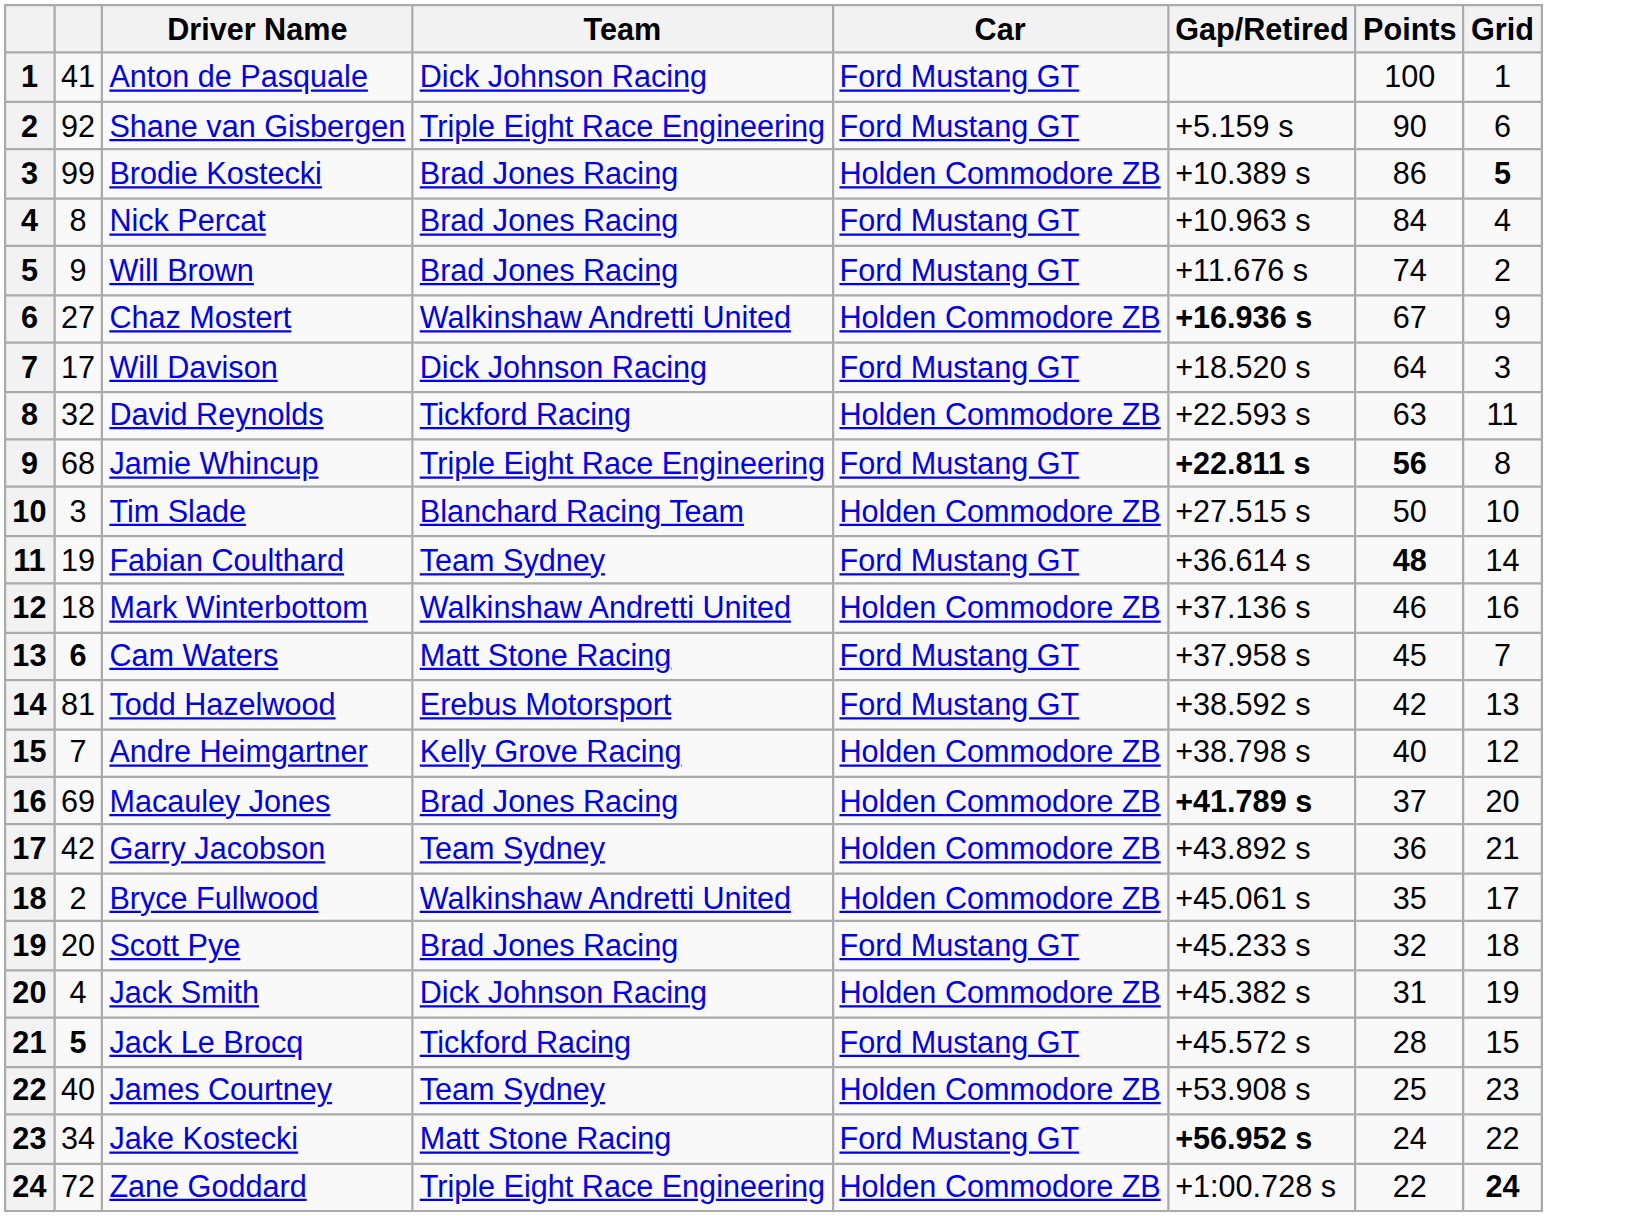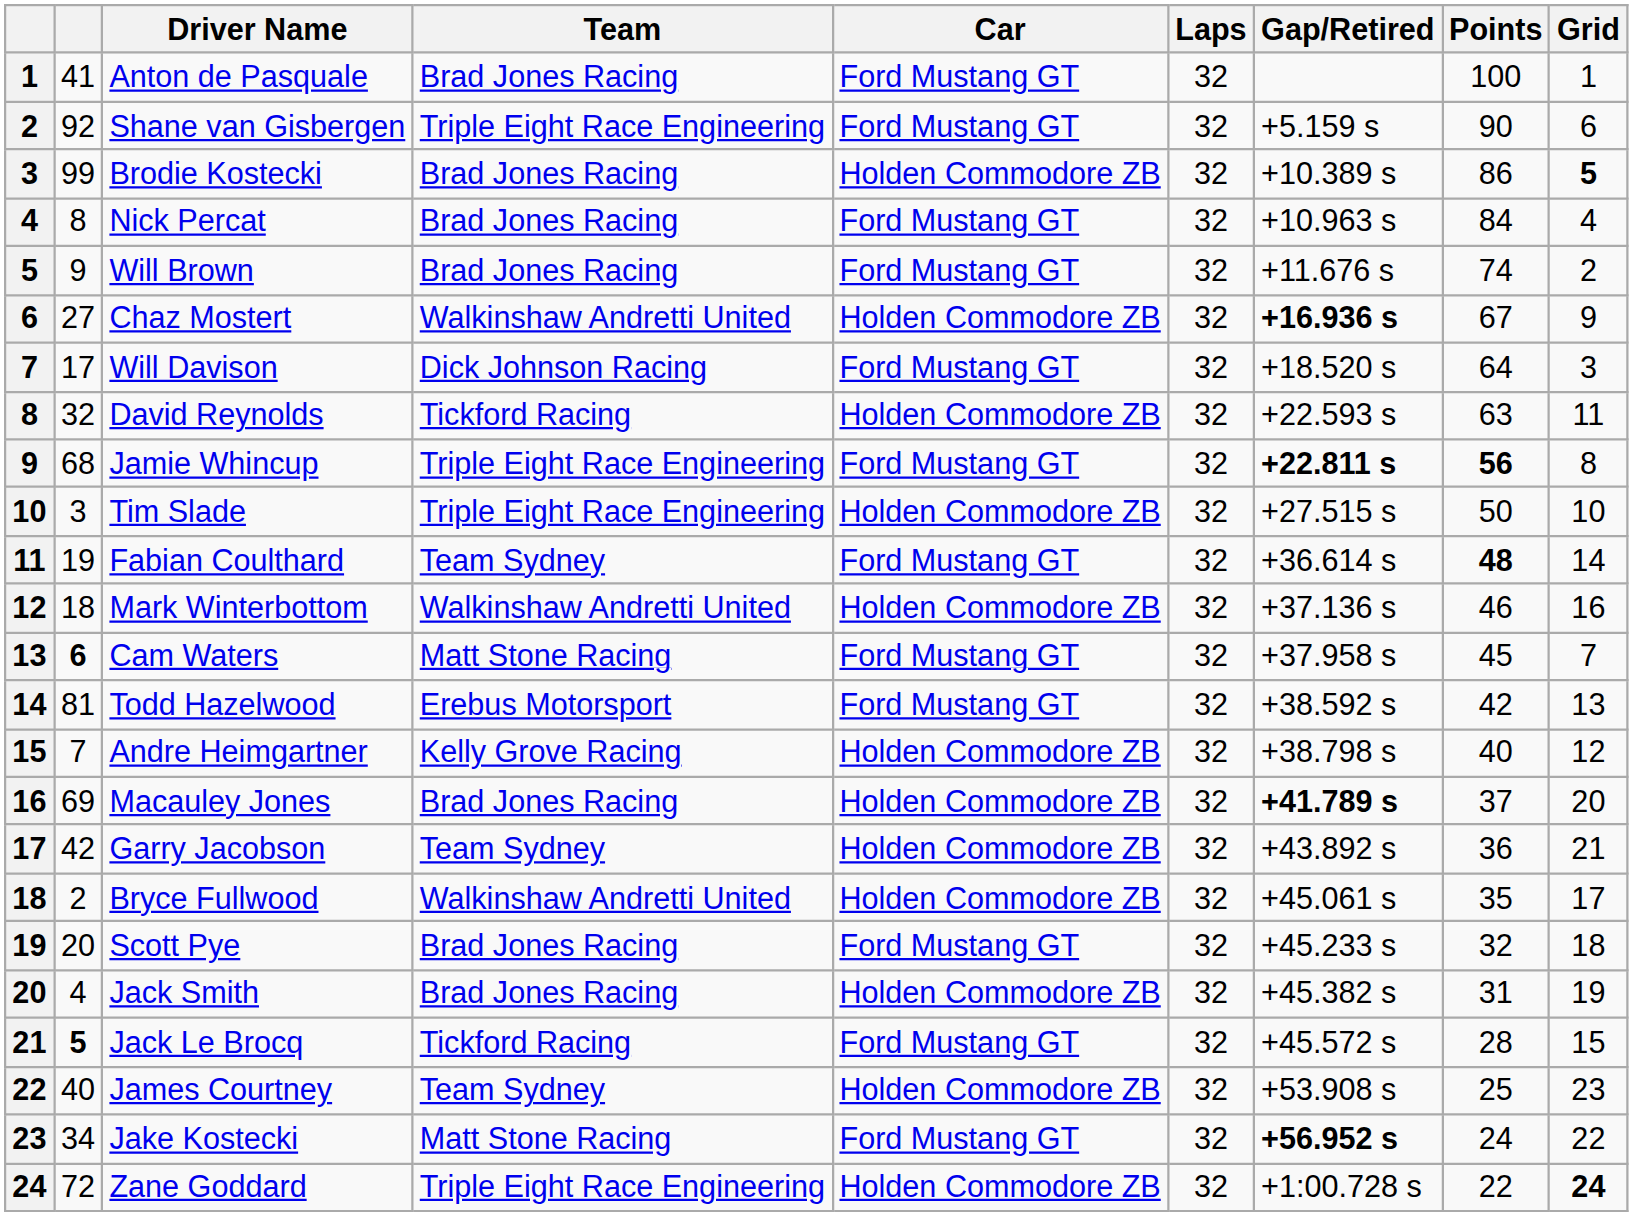+ column: Laps | 32 | 32 | 32 | 32 | 32 | 32 | 32 | 32 | 32 | 32 | 32 | 32 | 32 | 32 | 32 | 32 | 32 | 32 | 32 | 32 | 32 | 32 | 32 | 32
Anton de Pasquale | Team: Dick Johnson Racing -> Brad Jones Racing
Tim Slade | Team: Blanchard Racing Team -> Triple Eight Race Engineering
Jack Smith | Team: Dick Johnson Racing -> Brad Jones Racing
